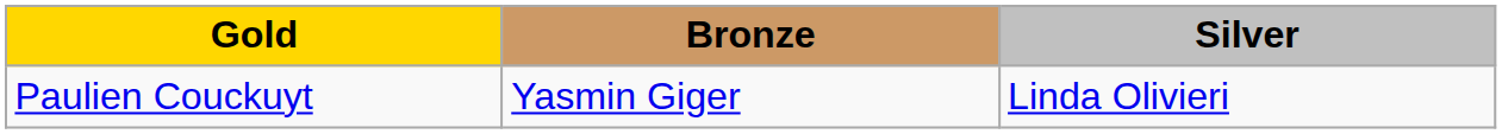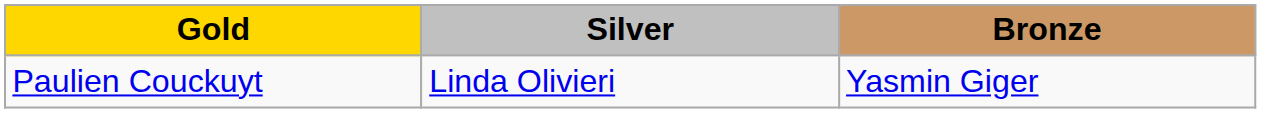columns swapped: Silver <-> Bronze
